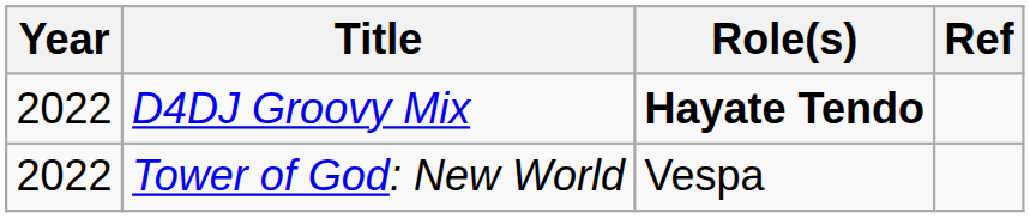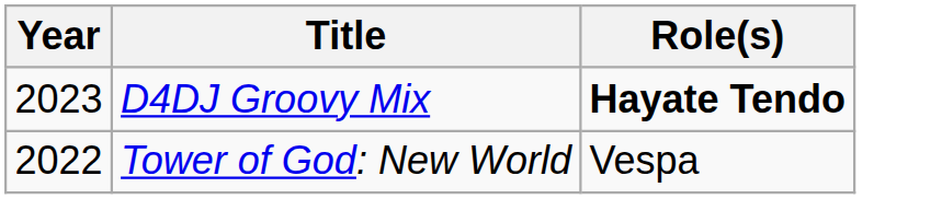- column: Ref
D4DJ Groovy Mix | Year: 2022 -> 2023
